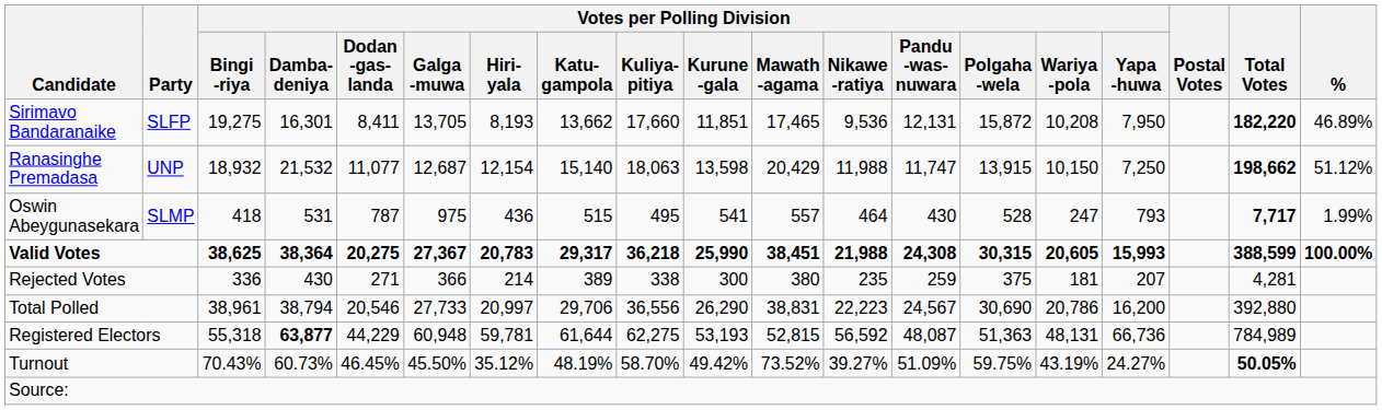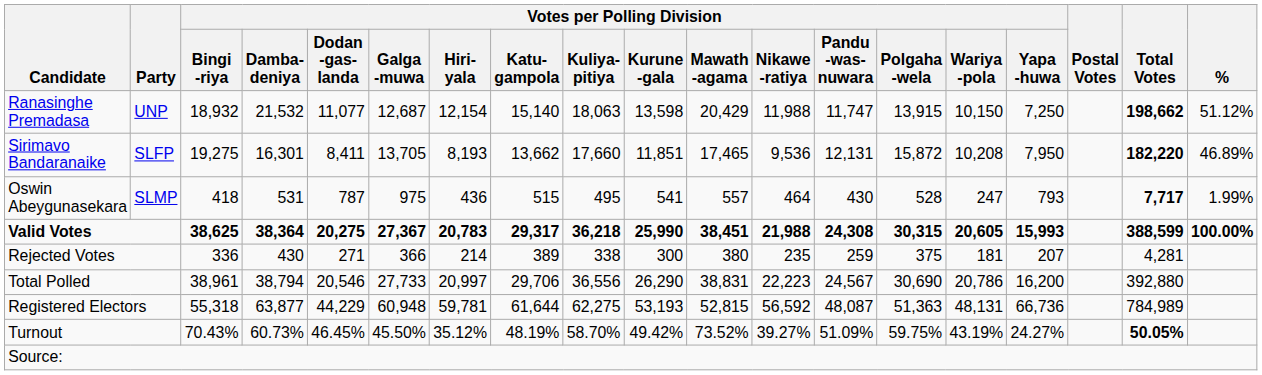rows swapped: Ranasinghe Premadasa <-> Sirimavo Bandaranaike
Registered Electors | Votes per Polling Division / Damba- deniya: bold -> normal
